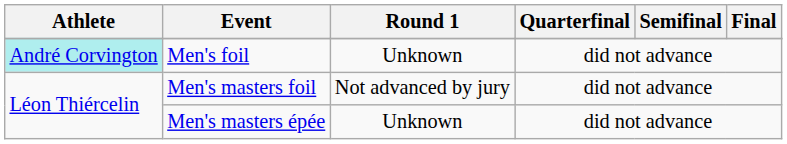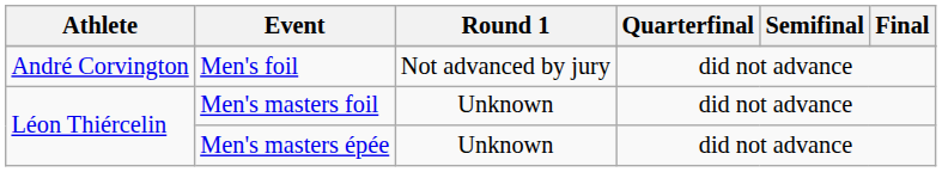Men's foil | Athlete: paleturquoise background -> no background
Men's foil | Round 1: Unknown -> Not advanced by jury
Men's masters foil | Round 1: Not advanced by jury -> Unknown
